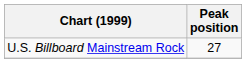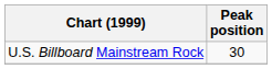U.S. Billboard Mainstream Rock | Peak position: 27 -> 30
